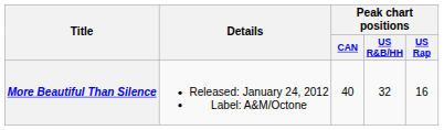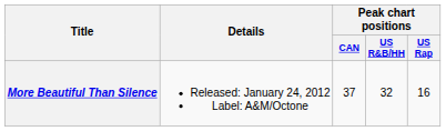More Beautiful Than Silence | Peak chart positions / CAN: 40 -> 37
